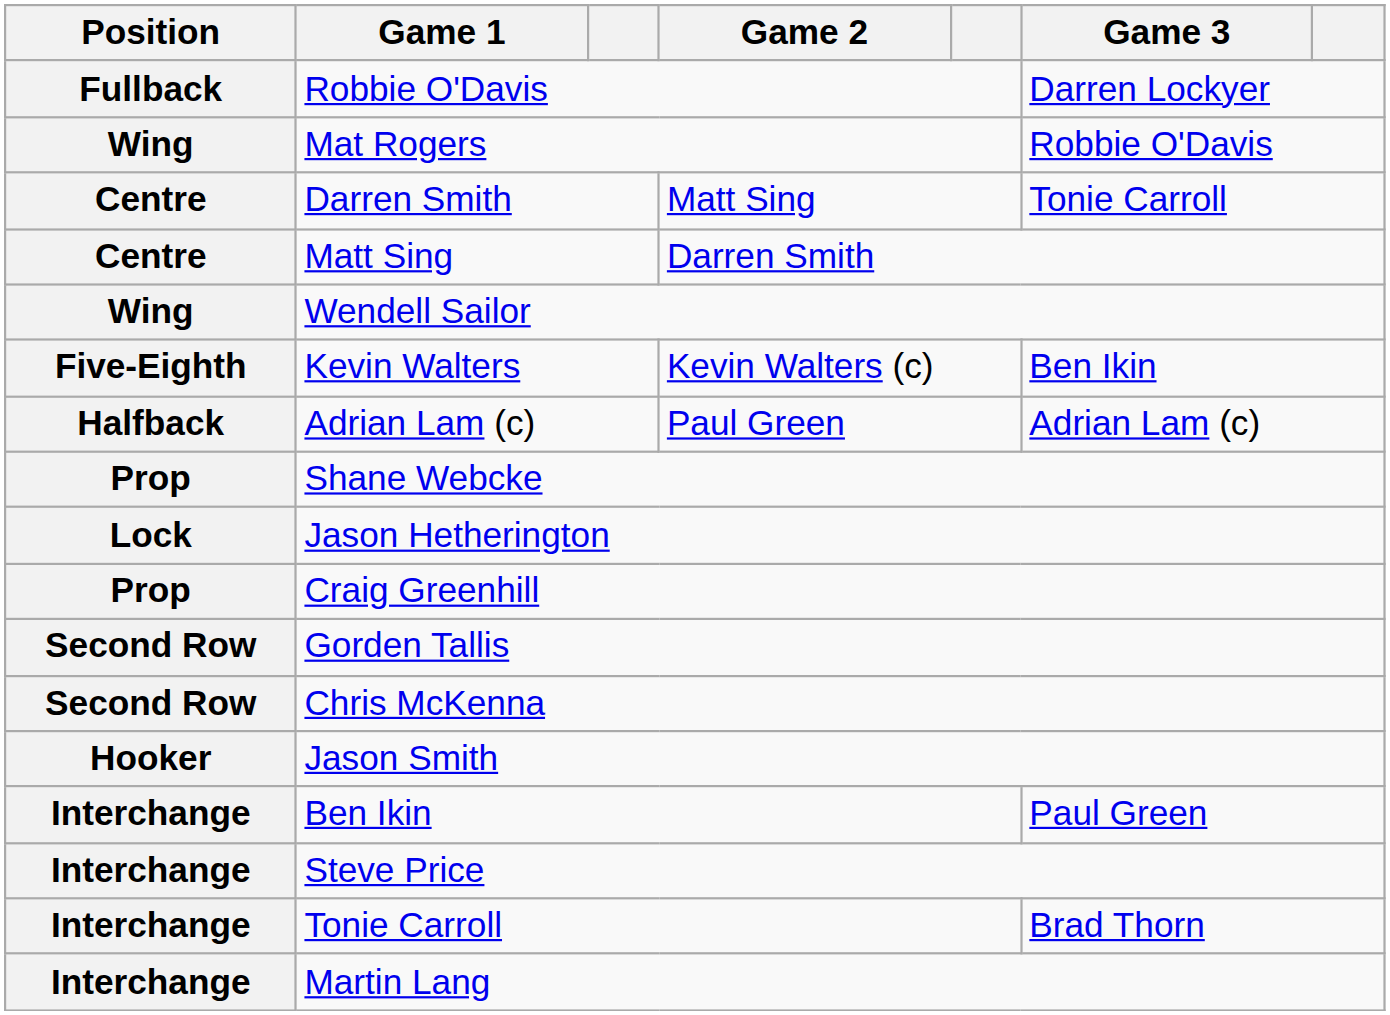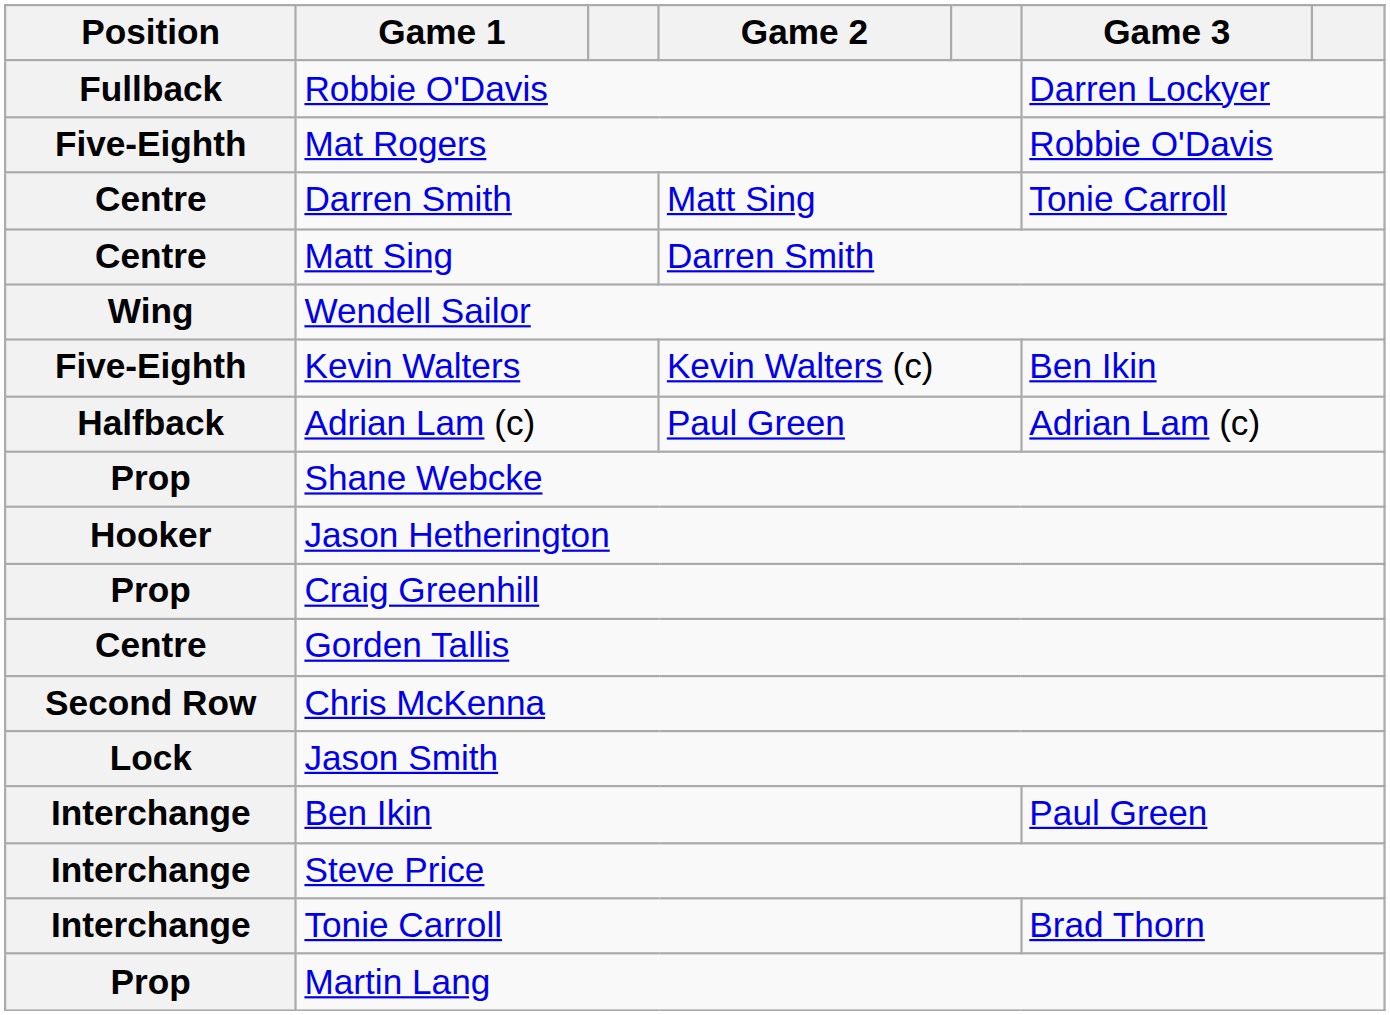Mat Rogers | Position: Wing -> Five-Eighth
Jason Hetherington | Position: Lock -> Hooker
Gorden Tallis | Position: Second Row -> Centre
Jason Smith | Position: Hooker -> Lock
Martin Lang | Position: Interchange -> Prop
